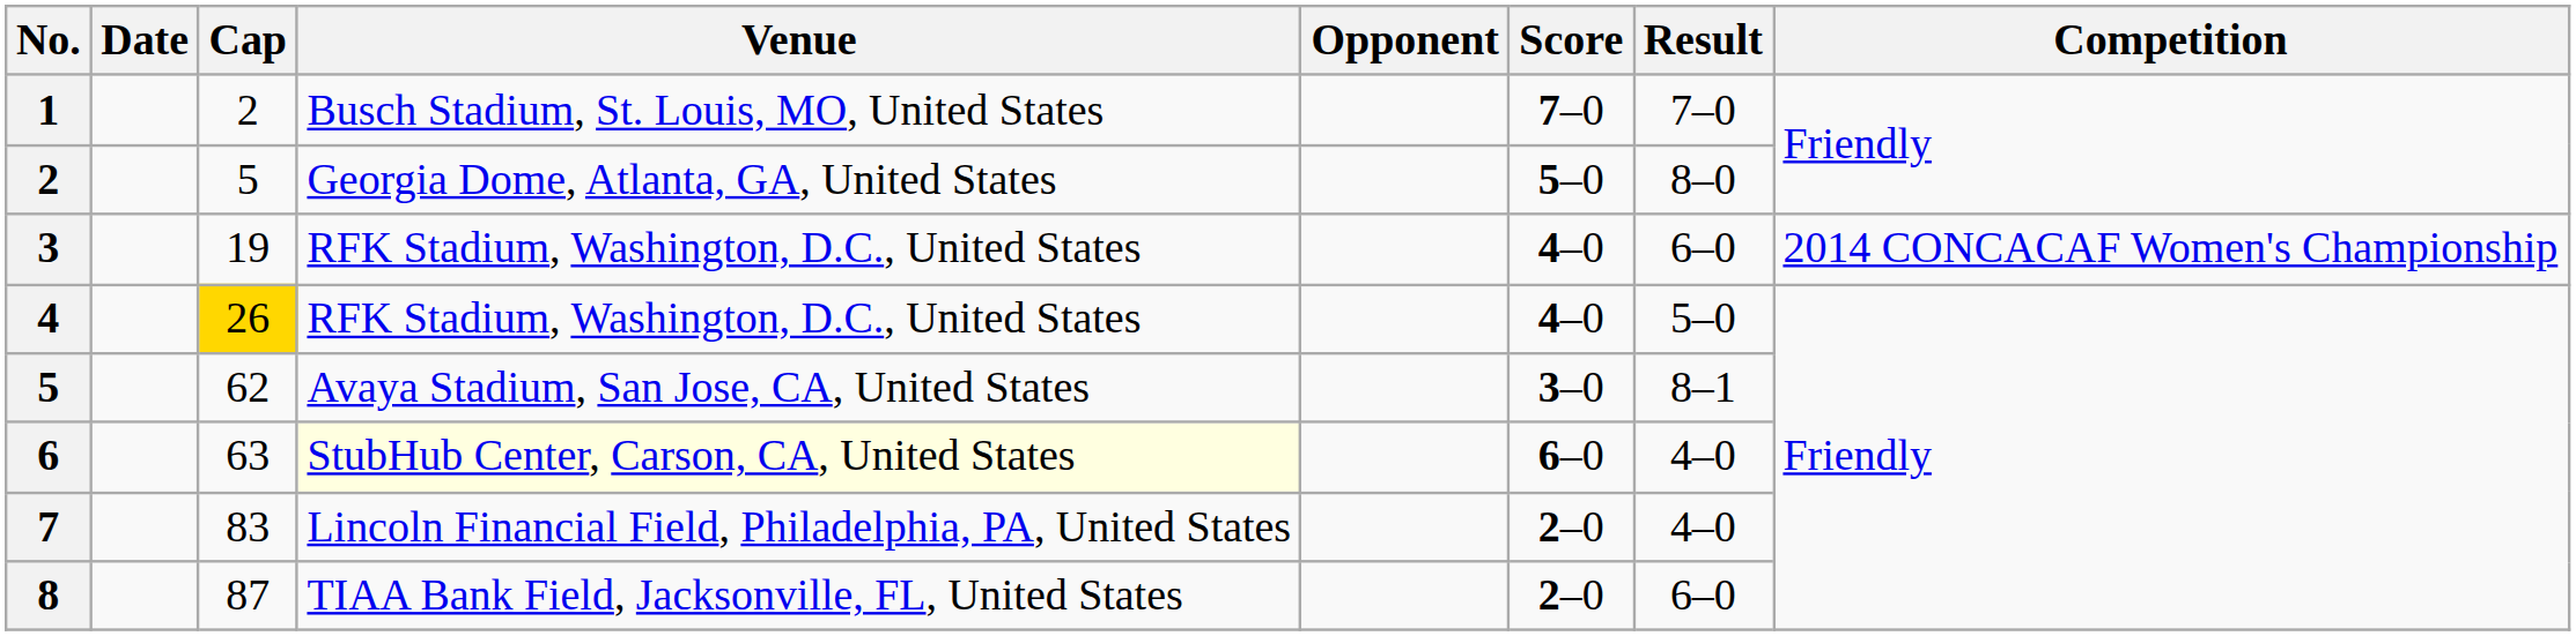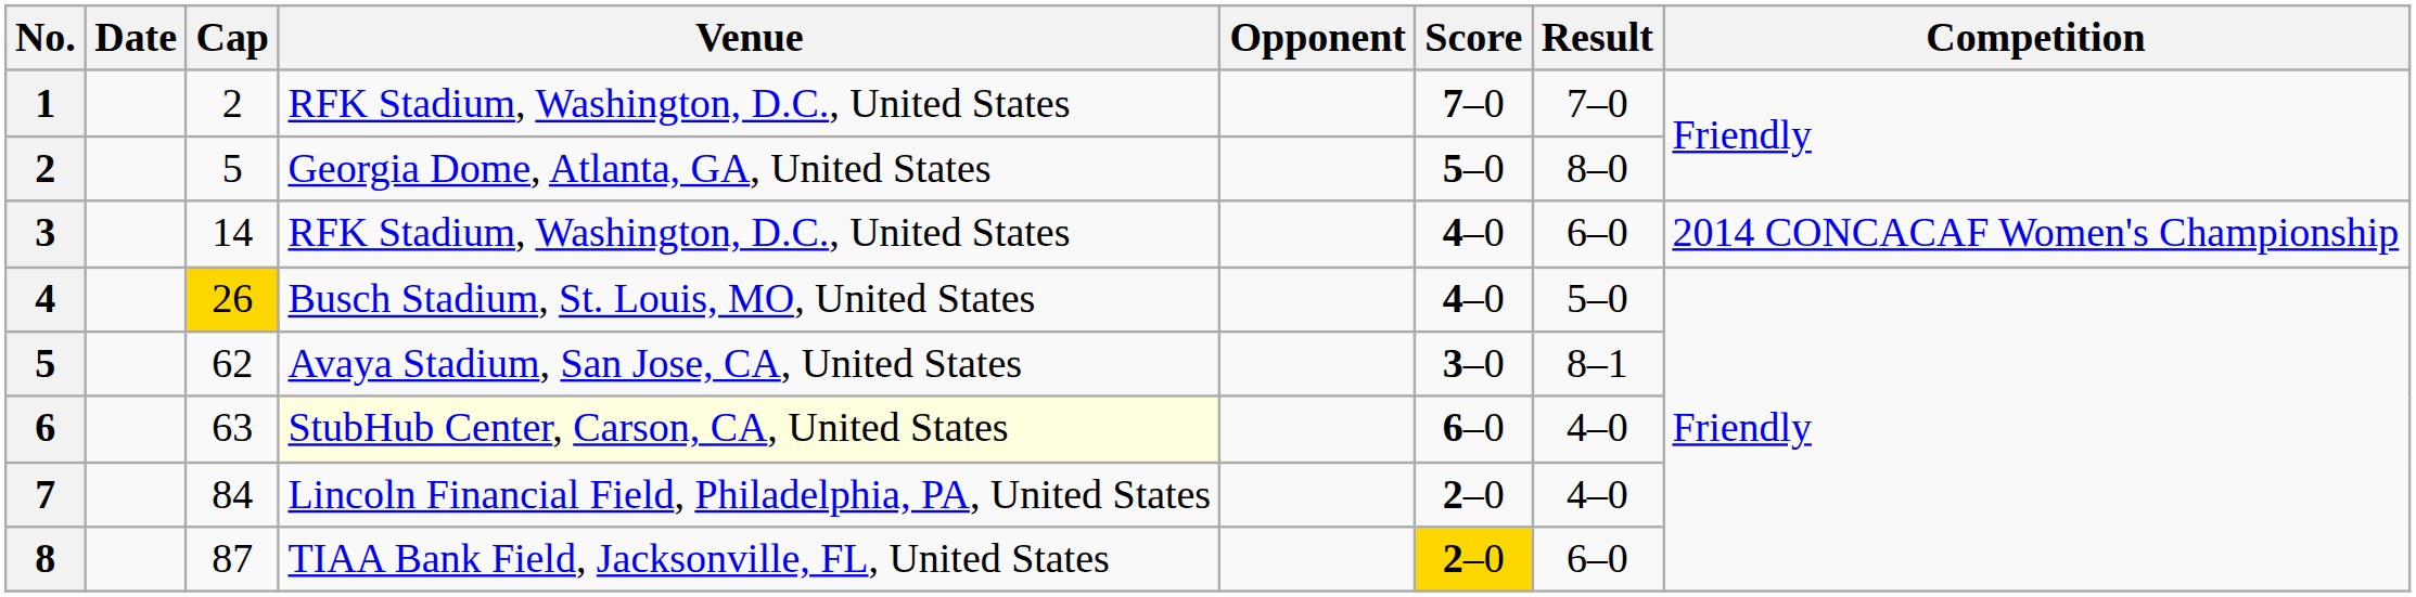1 | Venue: Busch Stadium, St. Louis, MO, United States -> RFK Stadium, Washington, D.C., United States
3 | Cap: 19 -> 14
4 | Venue: RFK Stadium, Washington, D.C., United States -> Busch Stadium, St. Louis, MO, United States
7 | Cap: 83 -> 84
8 | Score: no background -> gold background
